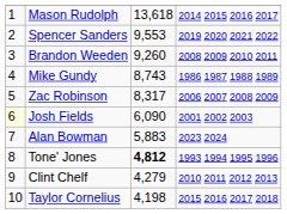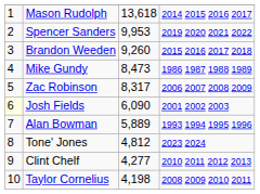Spencer Sanders | column 3: 9,553 -> 9,953
Brandon Weeden | column 4: 2008 2009 2010 2011 -> 2015 2016 2017 2018
Mike Gundy | column 3: 8,743 -> 8,473
Alan Bowman | column 3: 5,883 -> 5,889
Alan Bowman | column 4: 2023 2024 -> 1993 1994 1995 1996
Tone' Jones | column 3: bold -> normal
Tone' Jones | column 4: 1993 1994 1995 1996 -> 2023 2024
Clint Chelf | column 3: 4,279 -> 4,277
Taylor Cornelius | column 4: 2015 2016 2017 2018 -> 2008 2009 2010 2011
